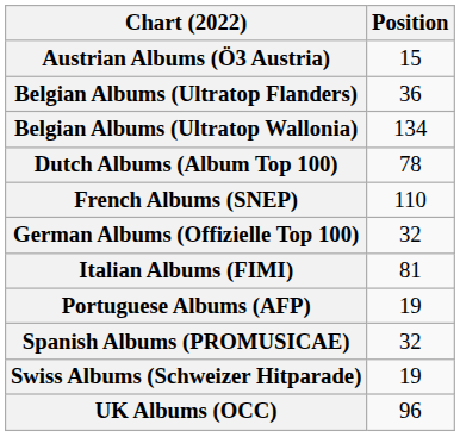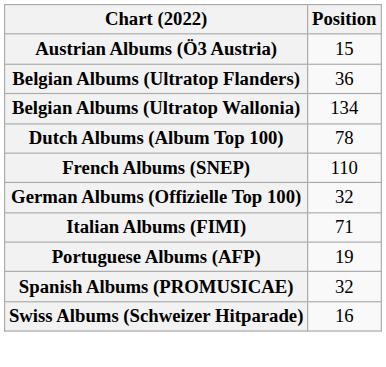Italian Albums (FIMI) | Position: 81 -> 71
Swiss Albums (Schweizer Hitparade) | Position: 19 -> 16
- row: UK Albums (OCC) | 96
